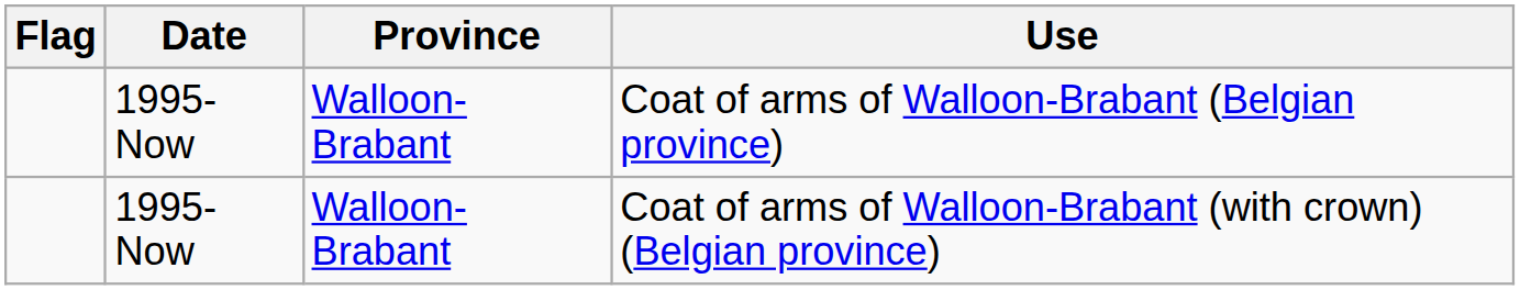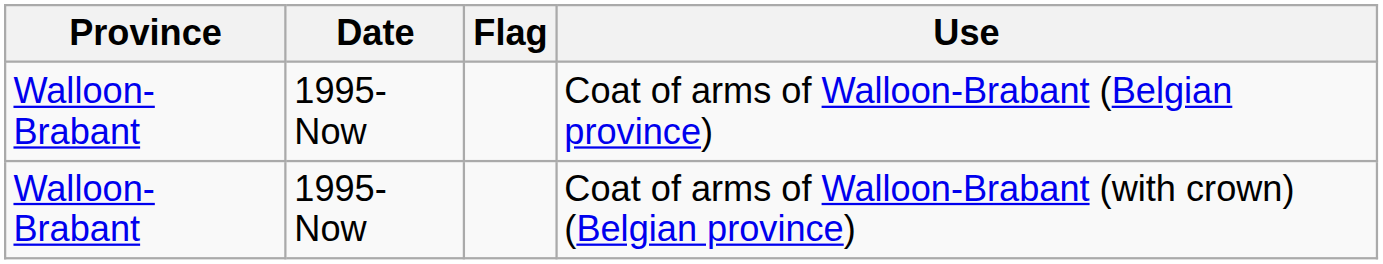columns swapped: Flag <-> Province
